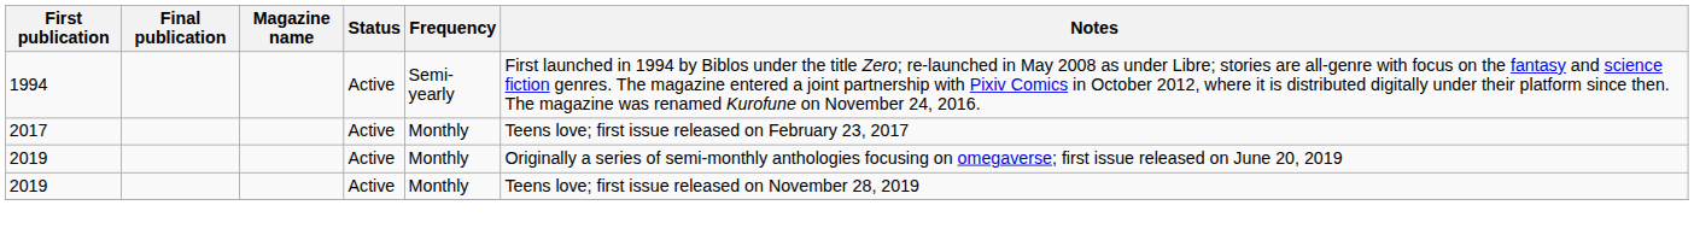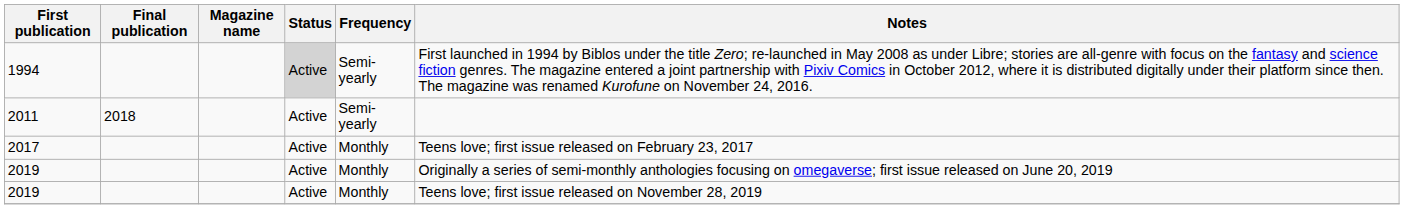1994 | Status: no background -> lightgrey background
+ row: 2011 | 2018 | Active | Semi-yearly
